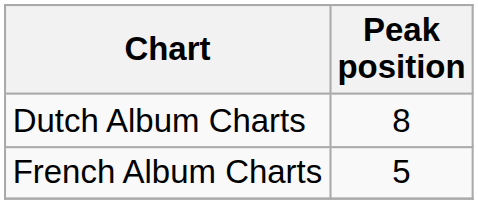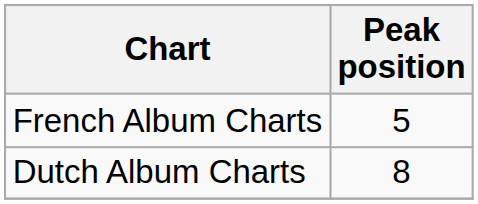rows swapped: Dutch Album Charts <-> French Album Charts
